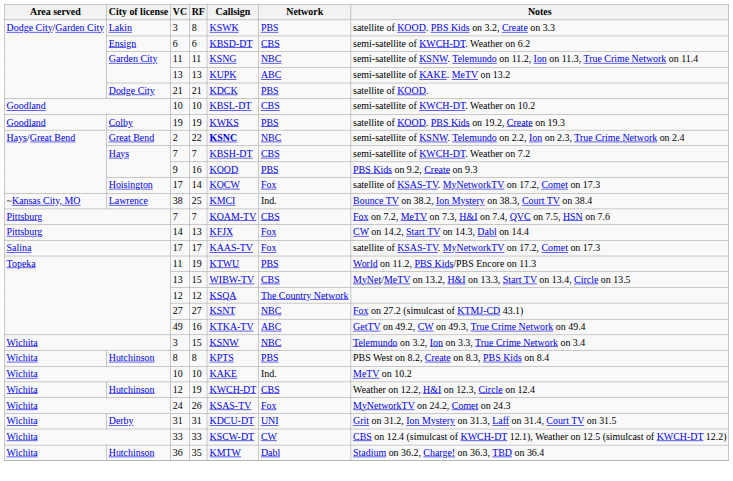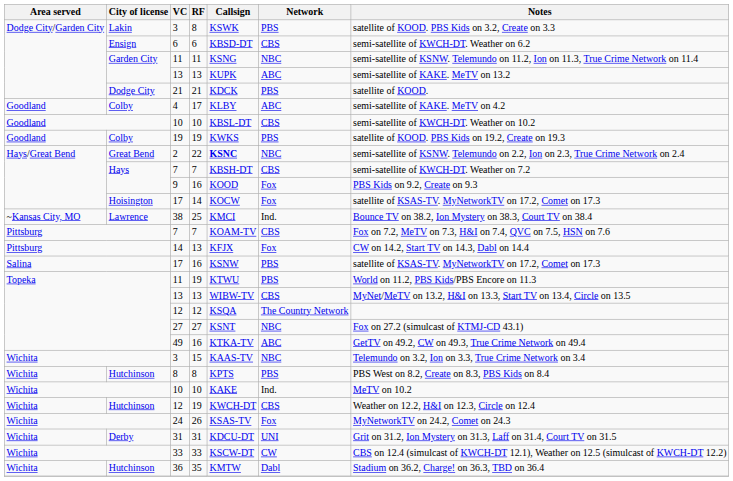+ row: Goodland | Colby | 4 | 17 | KLBY | ABC | semi-satellite of KAKE. MeTV on 4.2
9 | Network: PBS -> Fox
Salina / 17 | RF: 17 -> 16
Salina / 17 | Callsign: KAAS-TV -> KSNW
Salina / 17 | Network: Fox -> PBS
Topeka / 13 | RF: 15 -> 13
Wichita / 3 | Callsign: KSNW -> KAAS-TV
